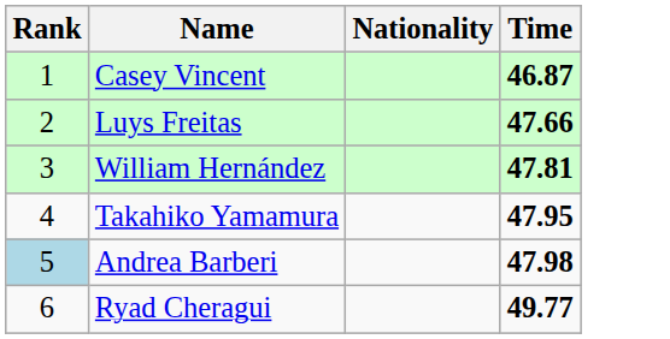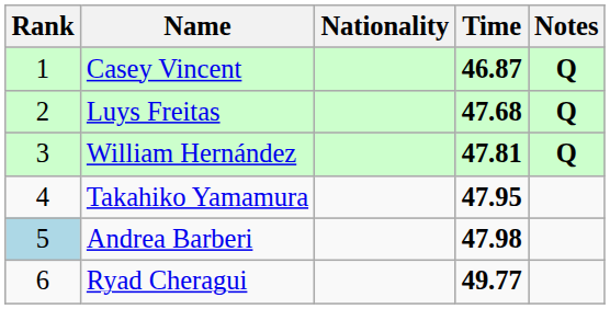+ column: Notes | Q | Q | Q
Luys Freitas | Time: 47.66 -> 47.68
